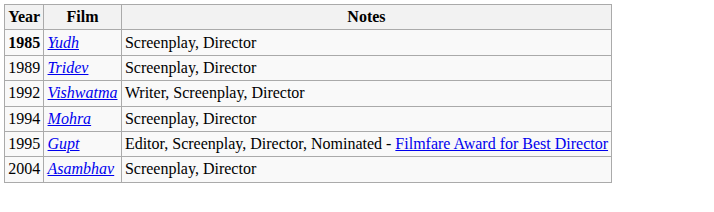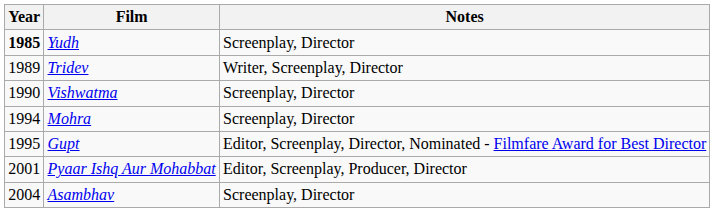Tridev | Notes: Screenplay, Director -> Writer, Screenplay, Director
Vishwatma | Year: 1992 -> 1990
Vishwatma | Notes: Writer, Screenplay, Director -> Screenplay, Director
+ row: 2001 | Pyaar Ishq Aur Mohabbat | Editor, Screenplay, Producer, Director
